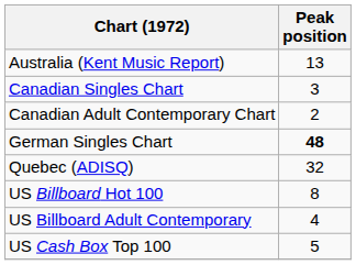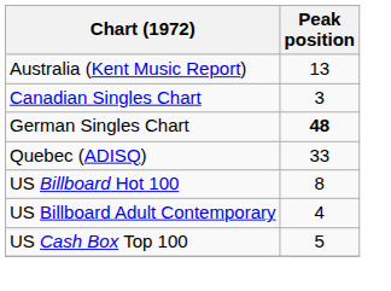- row: Canadian Adult Contemporary Chart | 2
Quebec (ADISQ) | Peak position: 32 -> 33
